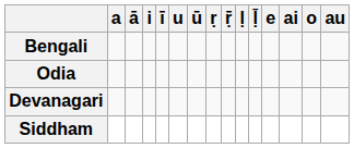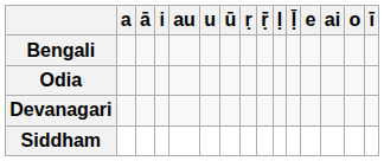columns swapped: ī <-> au
